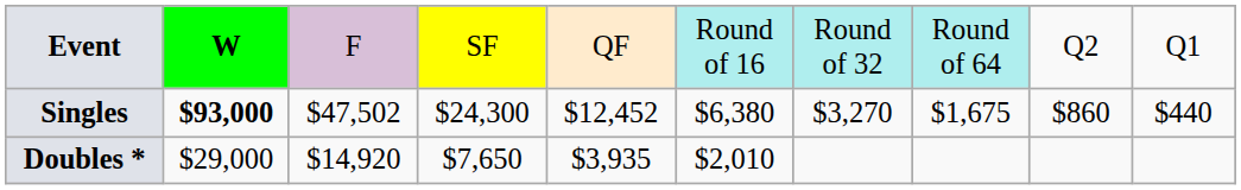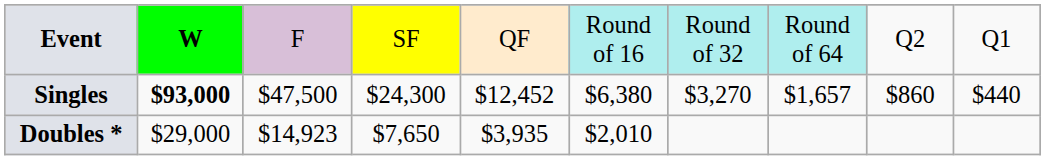Singles | column 3: $47,502 -> $47,500
Singles | column 8: $1,675 -> $1,657
Doubles * | column 3: $14,920 -> $14,923
